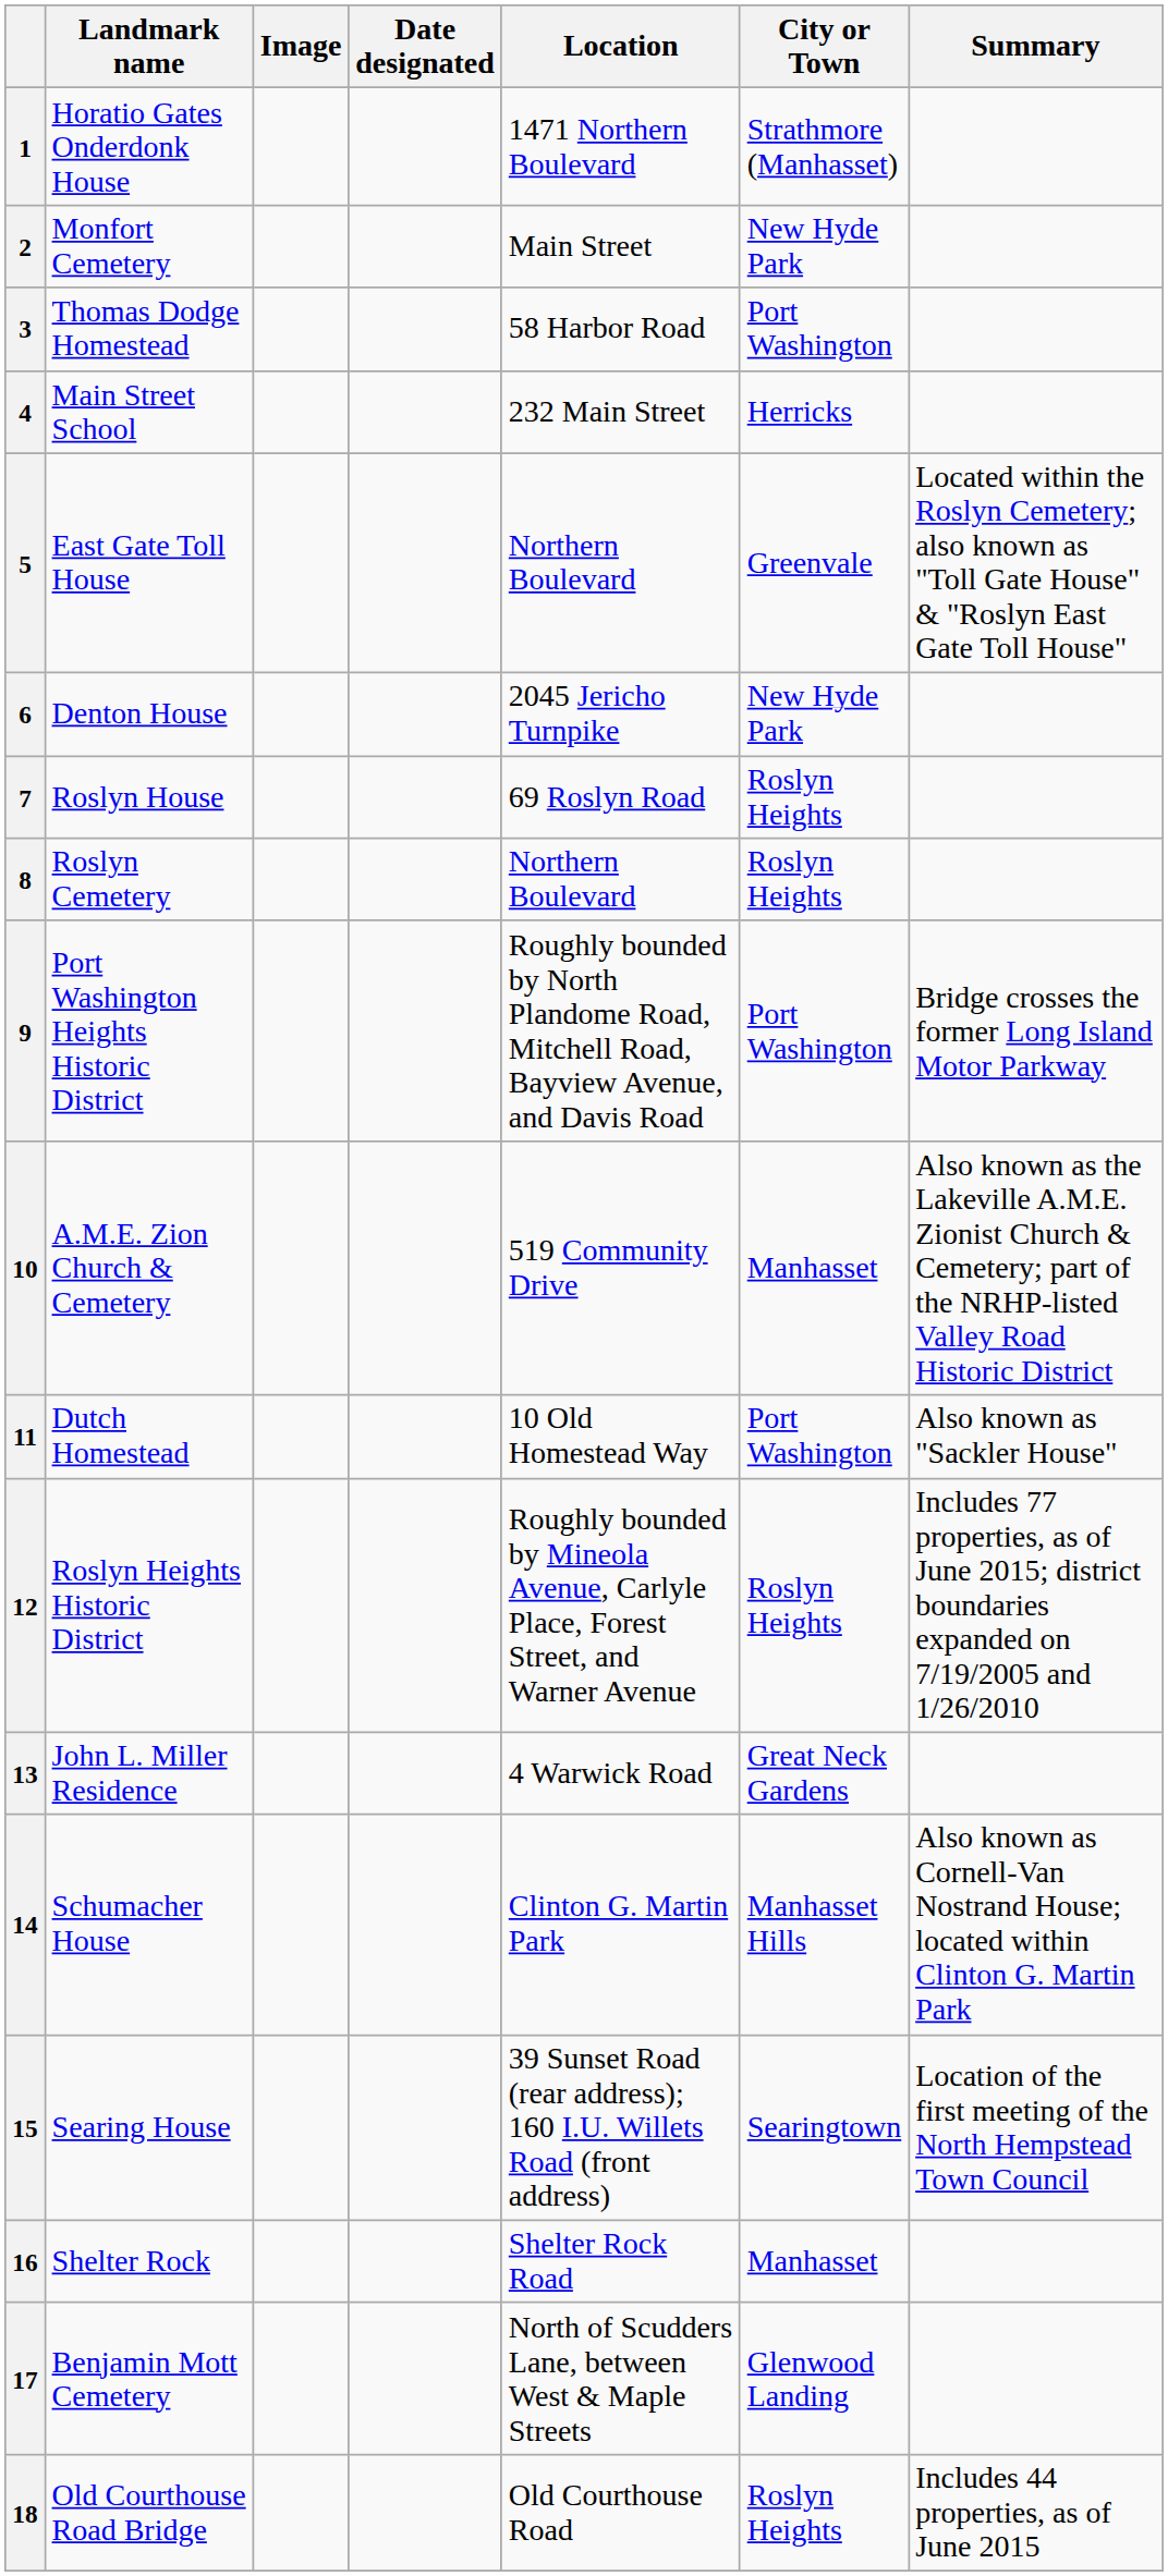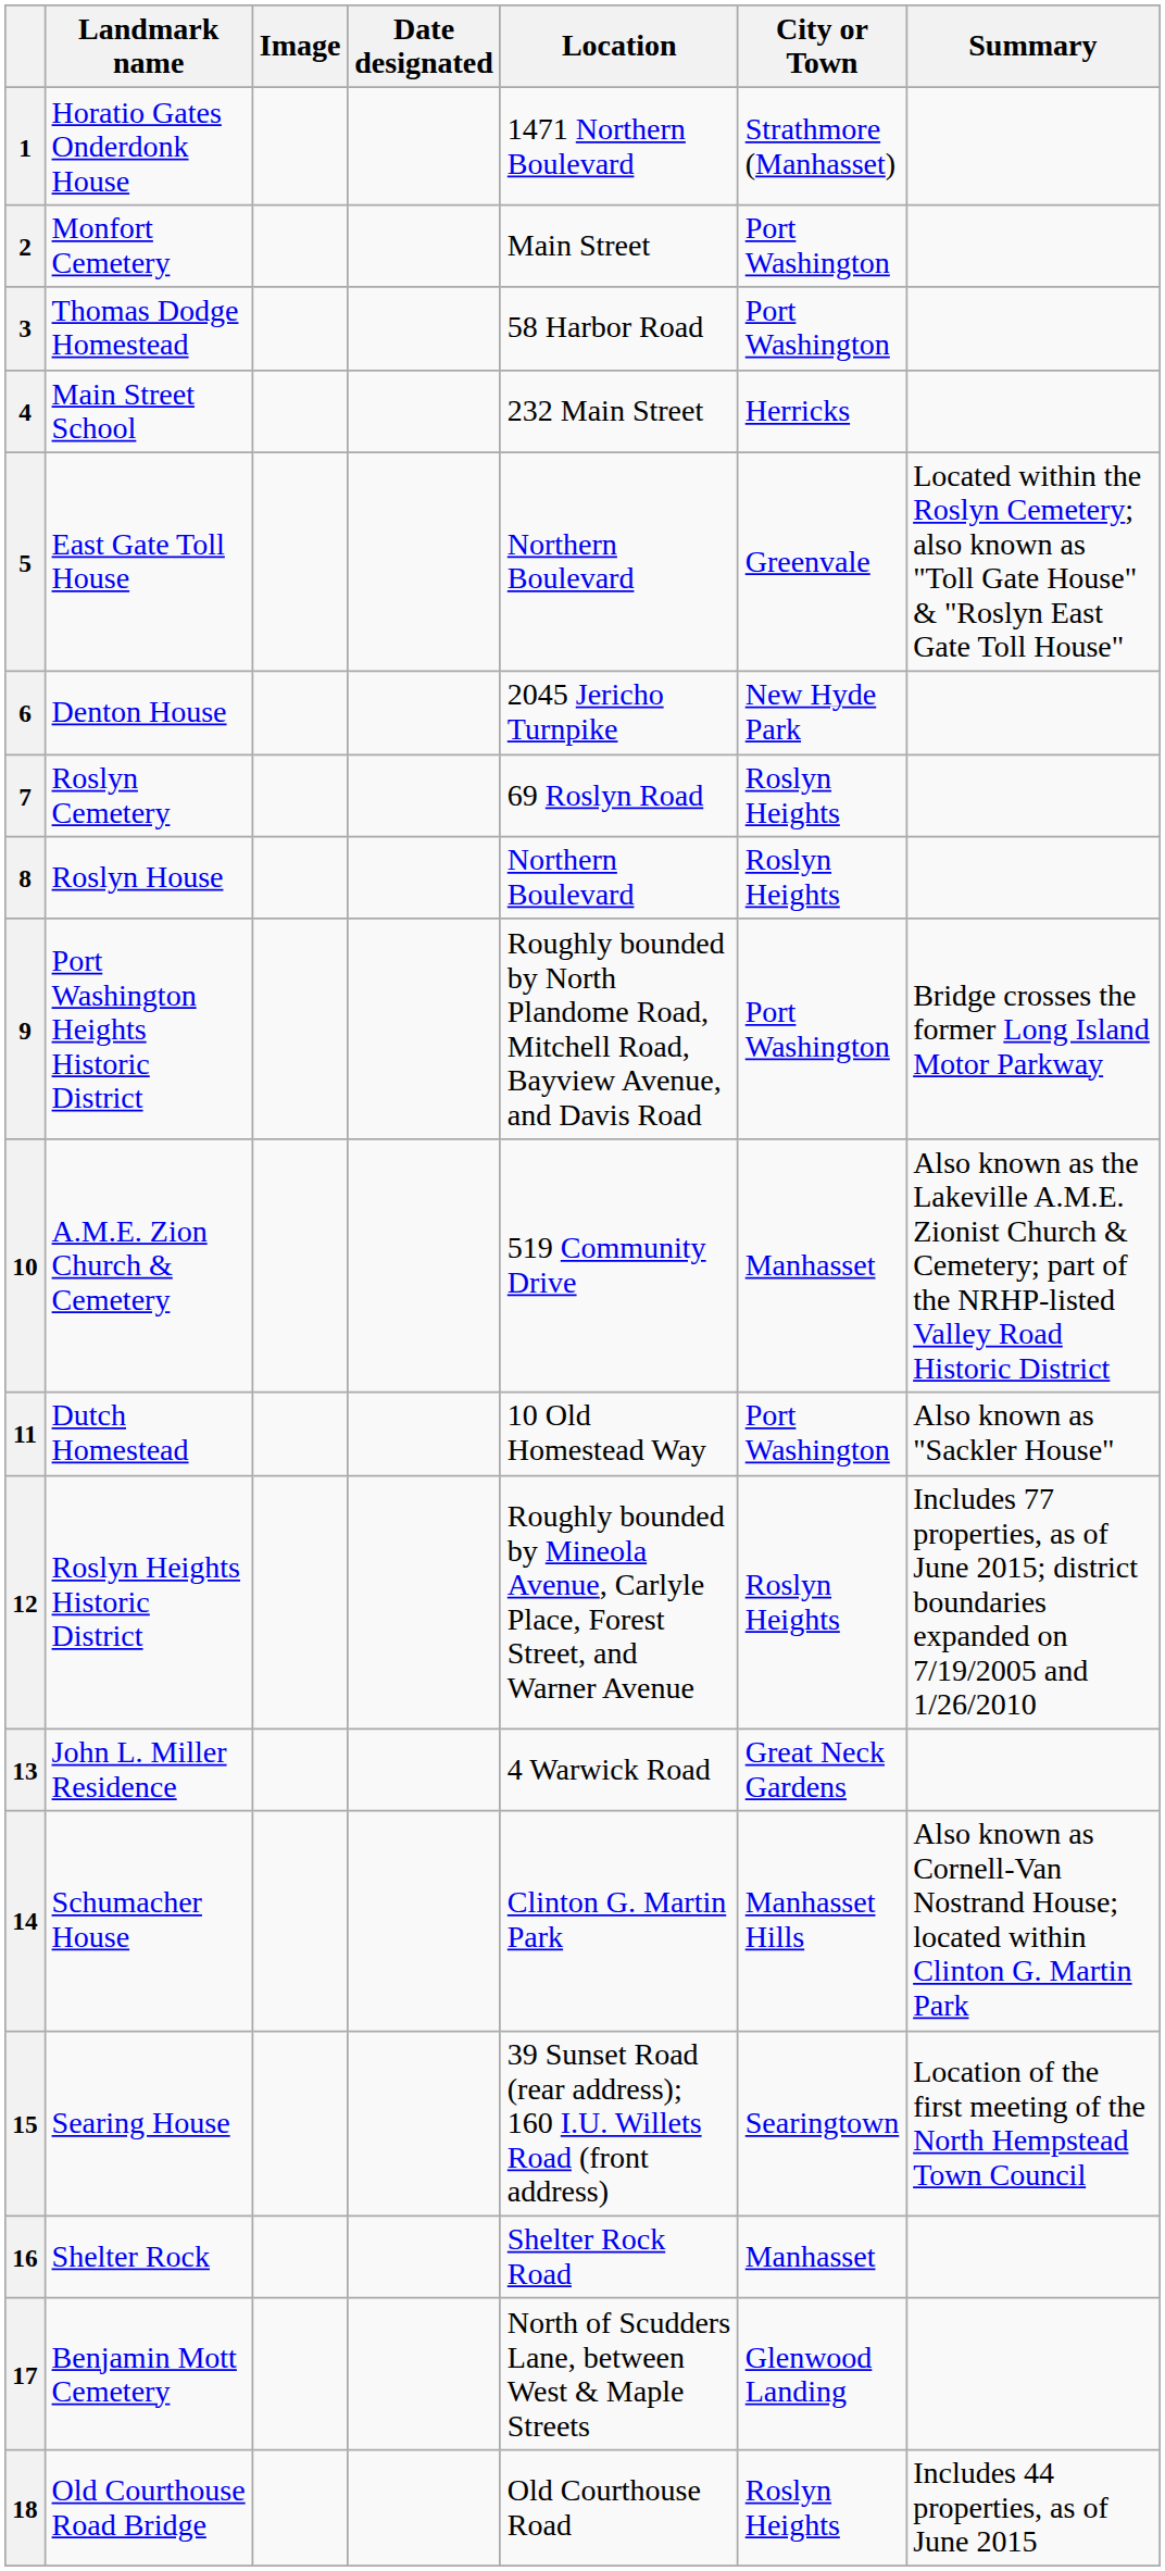2 | City or Town: New Hyde Park -> Port Washington
7 | Landmark name: Roslyn House -> Roslyn Cemetery
8 | Landmark name: Roslyn Cemetery -> Roslyn House
